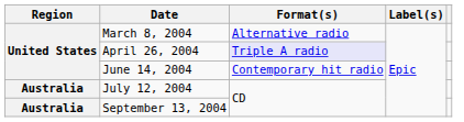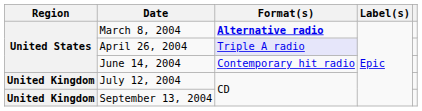March 8, 2004 | Format(s): normal -> bold
July 12, 2004 | Region: Australia -> United Kingdom
September 13, 2004 | Region: Australia -> United Kingdom
